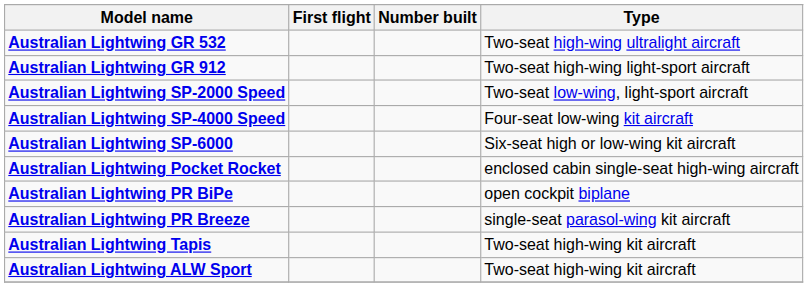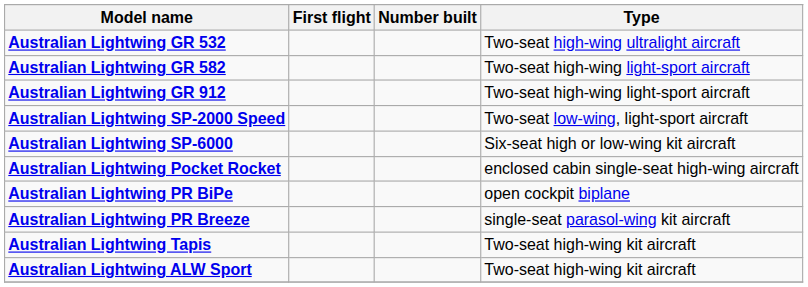+ row: Australian Lightwing GR 582 | Two-seat high-wing light-sport aircraft
- row: Australian Lightwing SP-4000 Speed | Four-seat low-wing kit aircraft
